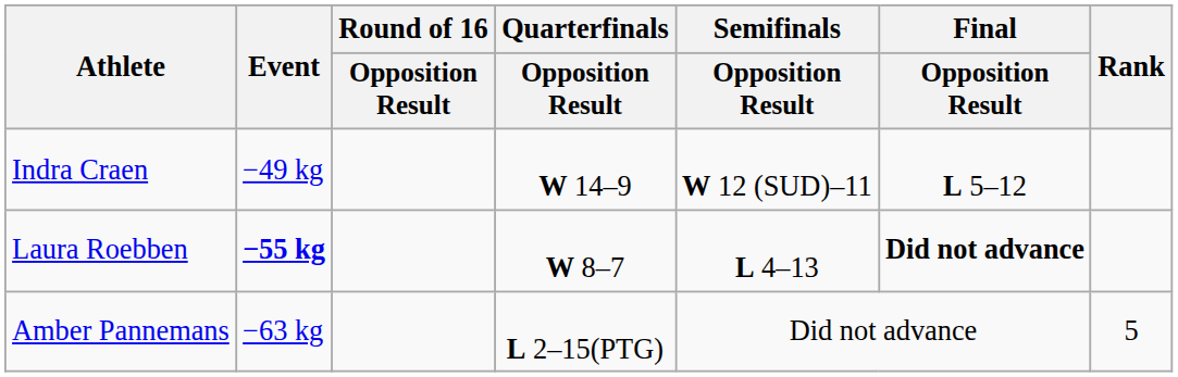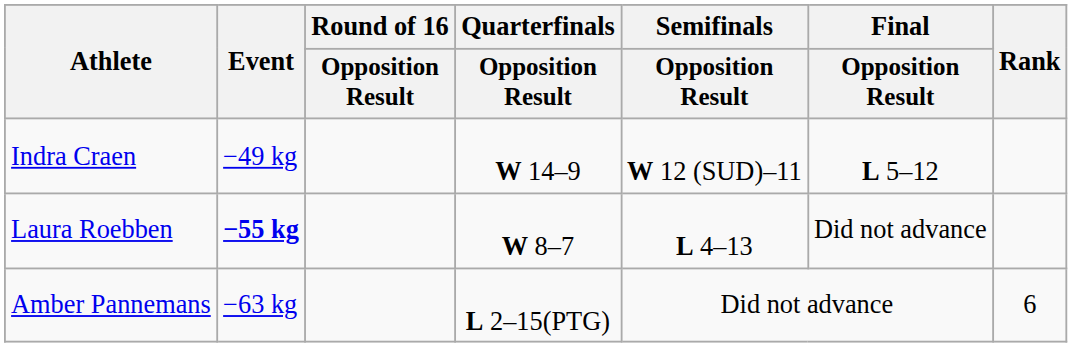Laura Roebben | Final / Opposition Result: bold -> normal
Amber Pannemans | Rank: 5 -> 6
